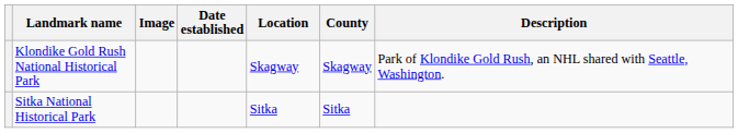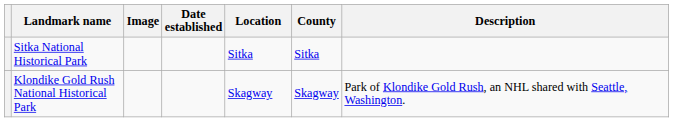rows swapped: Klondike Gold Rush National Historical Park <-> Sitka National Historical Park
